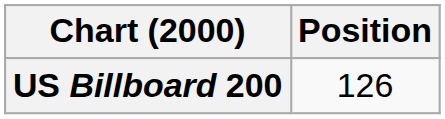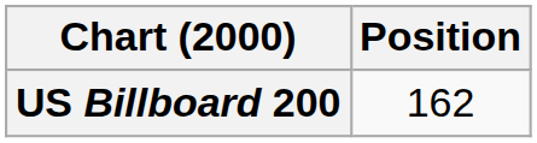US Billboard 200 | Position: 126 -> 162
